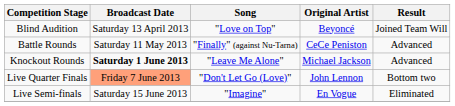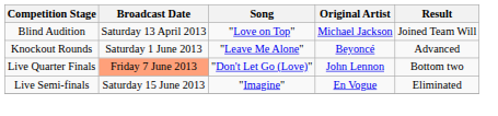Blind Audition | Original Artist: Beyoncé -> Michael Jackson
- row: Battle Rounds | Saturday 11 May 2013 | "Finally" (against Nu-Tarna) | CeCe Peniston | Advanced
Knockout Rounds | Broadcast Date: bold -> normal
Knockout Rounds | Original Artist: Michael Jackson -> Beyoncé
